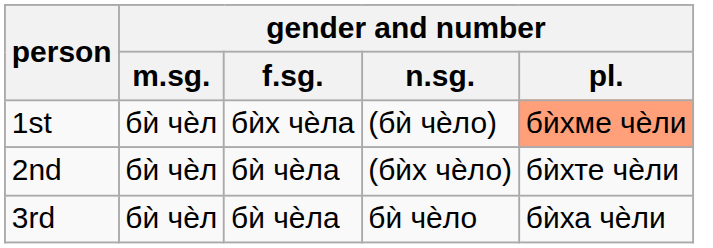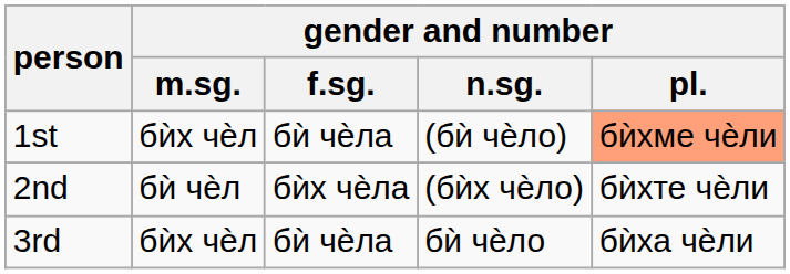1st | gender and number / m.sg.: бѝ чѐл -> бѝх чѐл
1st | gender and number / f.sg.: бѝх чѐла -> бѝ чѐла
2nd | gender and number / f.sg.: бѝ чѐла -> бѝх чѐла
3rd | gender and number / m.sg.: бѝ чѐл -> бѝх чѐл
